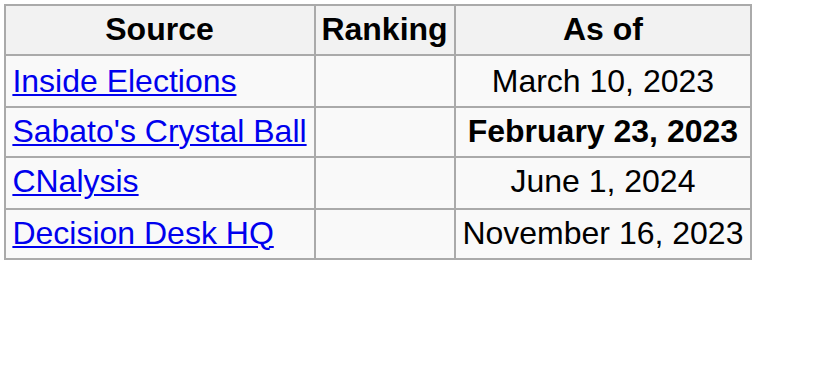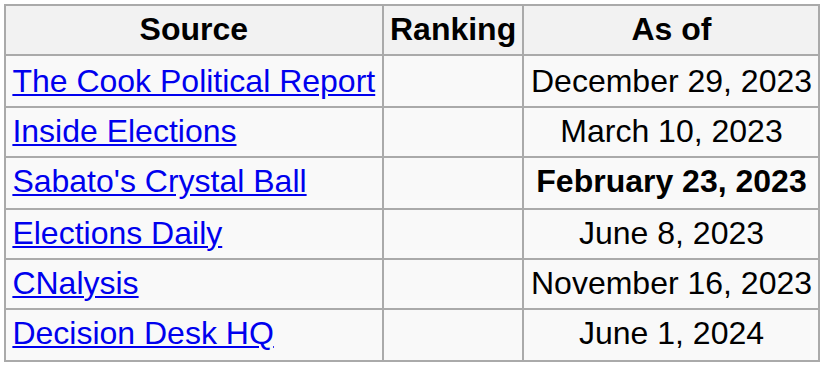+ row: The Cook Political Report | December 29, 2023
+ row: Elections Daily | June 8, 2023
CNalysis | As of: June 1, 2024 -> November 16, 2023
Decision Desk HQ | As of: November 16, 2023 -> June 1, 2024
